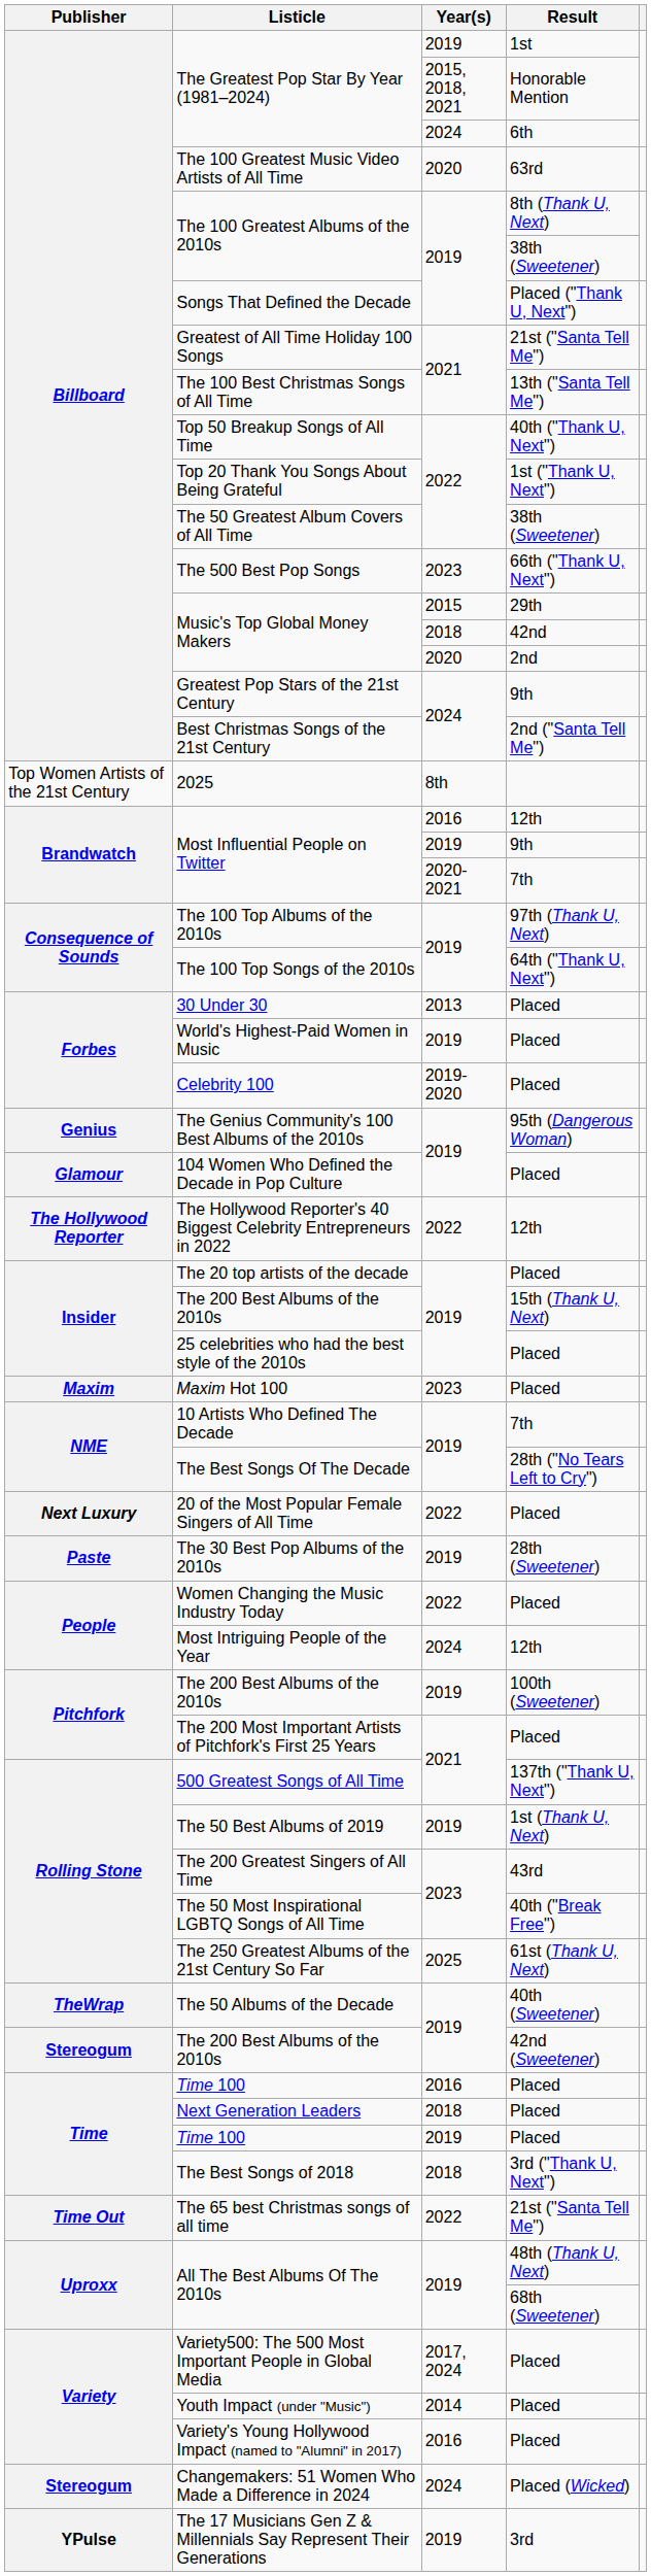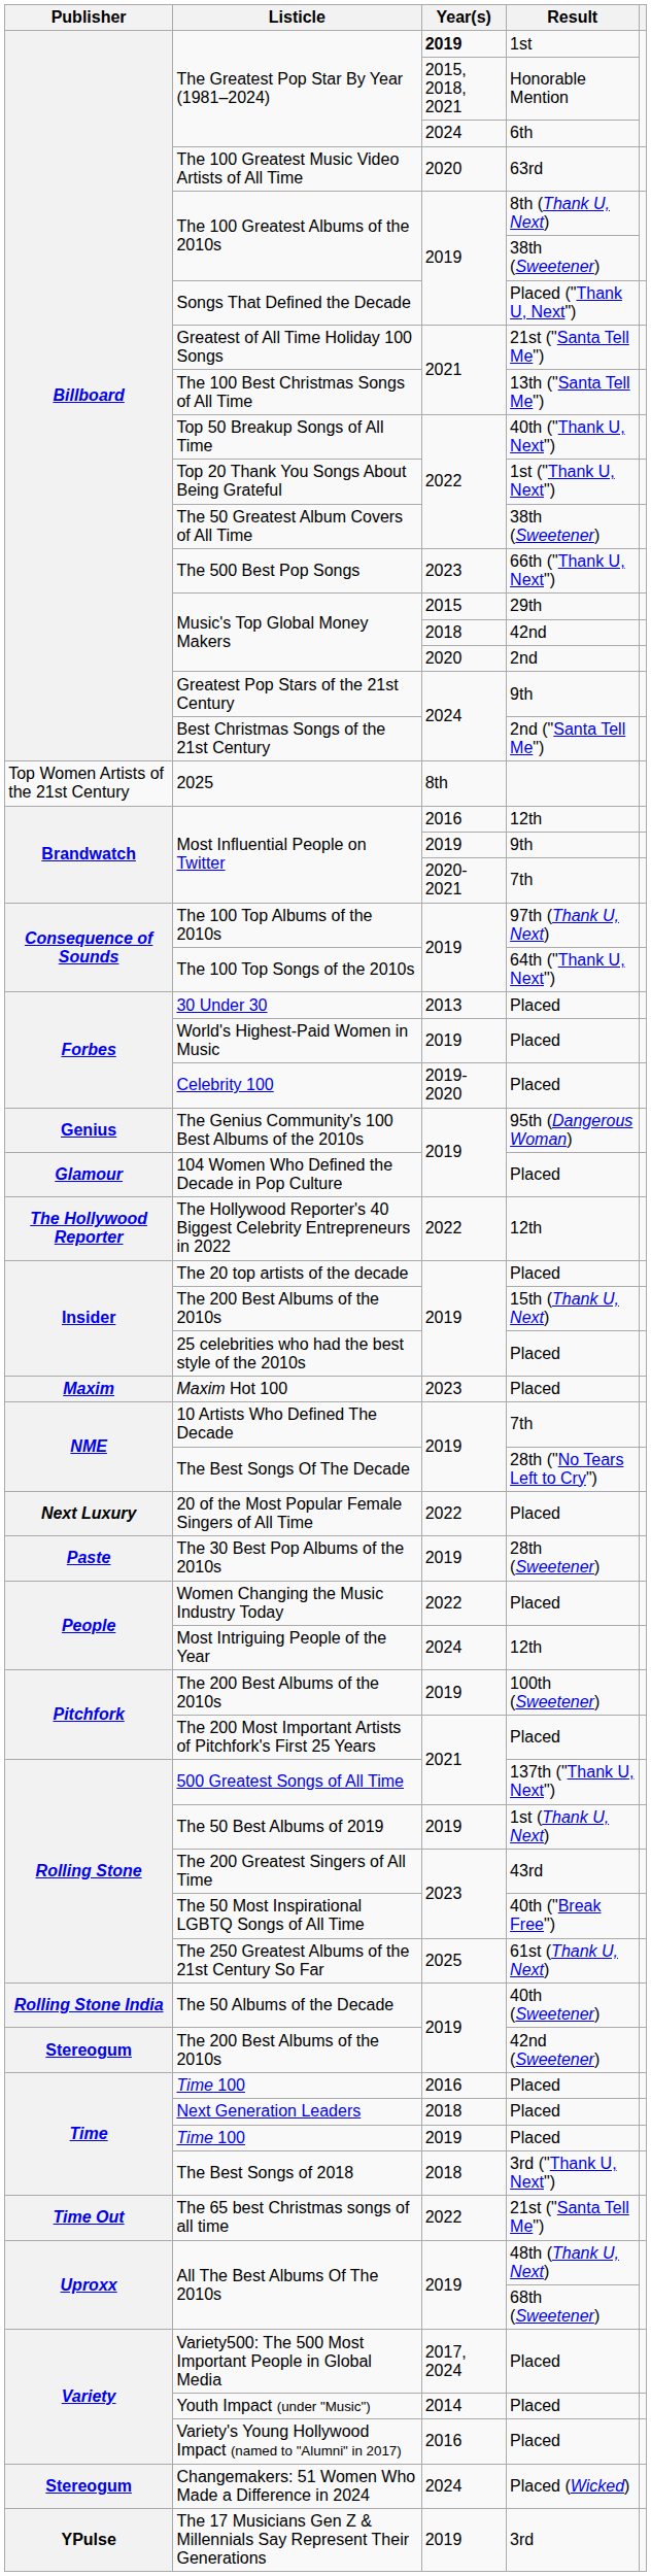The Greatest Pop Star By Year (1981–2024) / 1st | Year(s): normal -> bold
The 50 Albums of the Decade | Publisher: TheWrap -> Rolling Stone India
